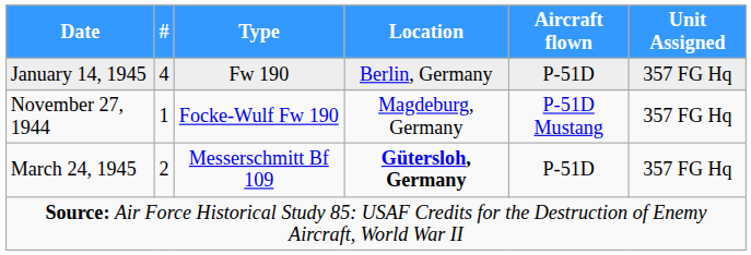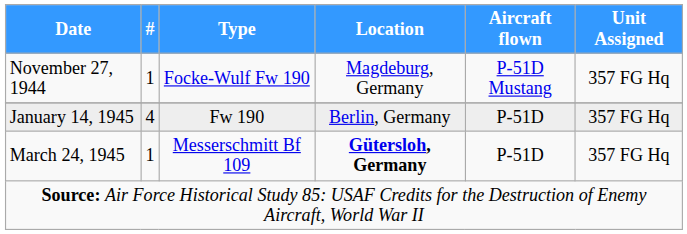rows swapped: November 27, 1944 <-> January 14, 1945
March 24, 1945 | #: 2 -> 1
